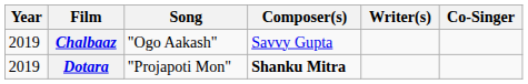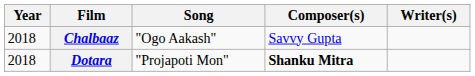- column: Co-Singer
Chalbaaz | Year: 2019 -> 2018
Dotara | Year: 2019 -> 2018
